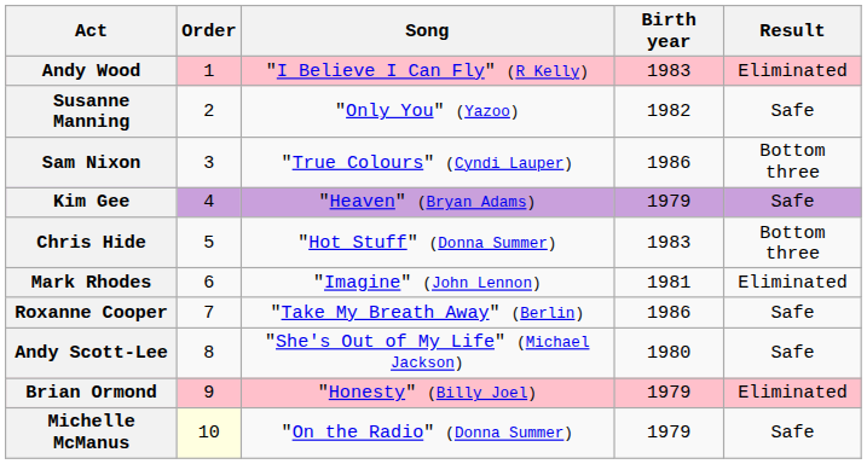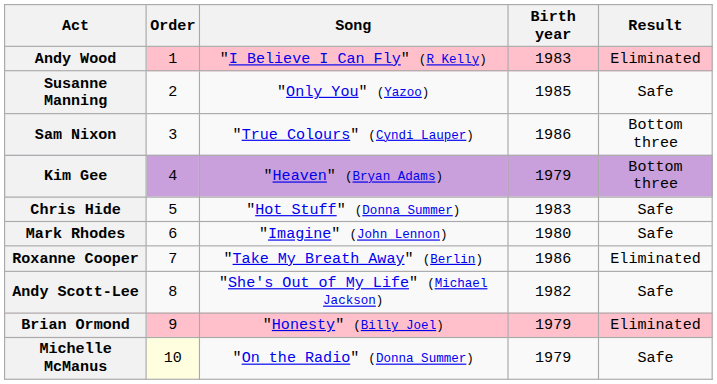Susanne Manning | Birth year: 1982 -> 1985
Kim Gee | Result: Safe -> Bottom three
Chris Hide | Result: Bottom three -> Safe
Mark Rhodes | Birth year: 1981 -> 1980
Mark Rhodes | Result: Eliminated -> Safe
Roxanne Cooper | Result: Safe -> Eliminated
Andy Scott-Lee | Birth year: 1980 -> 1982
